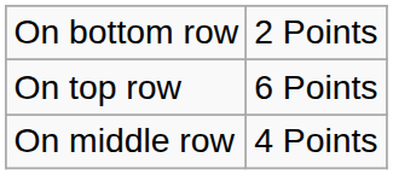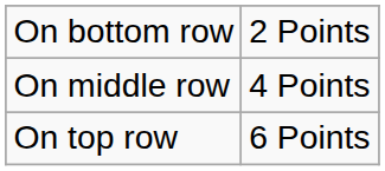rows swapped: On middle row <-> On top row
